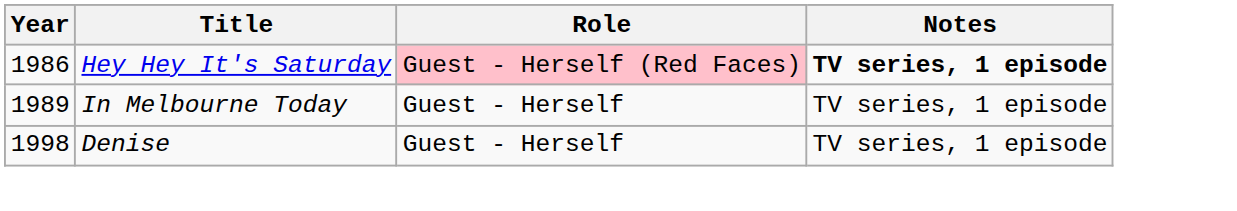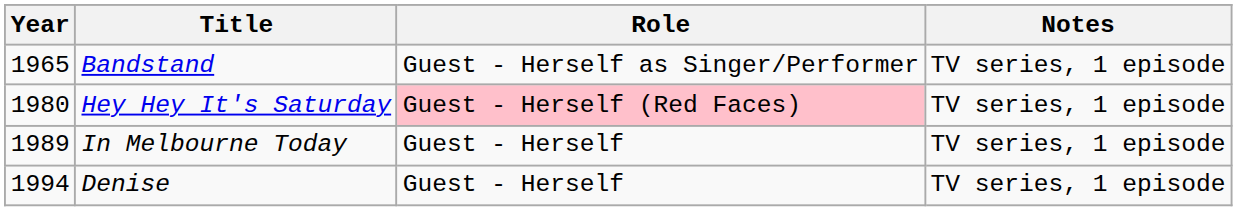+ row: 1965 | Bandstand | Guest - Herself as Singer/Performer | TV series, 1 episode
Hey Hey It's Saturday | Year: 1986 -> 1980
Hey Hey It's Saturday | Notes: bold -> normal
Denise | Year: 1998 -> 1994
